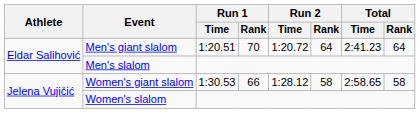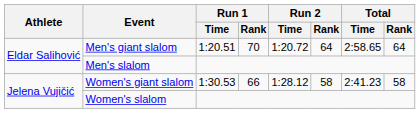Men's giant slalom | Total / Time: 2:41.23 -> 2:58.65
Women's giant slalom | Total / Time: 2:58.65 -> 2:41.23
